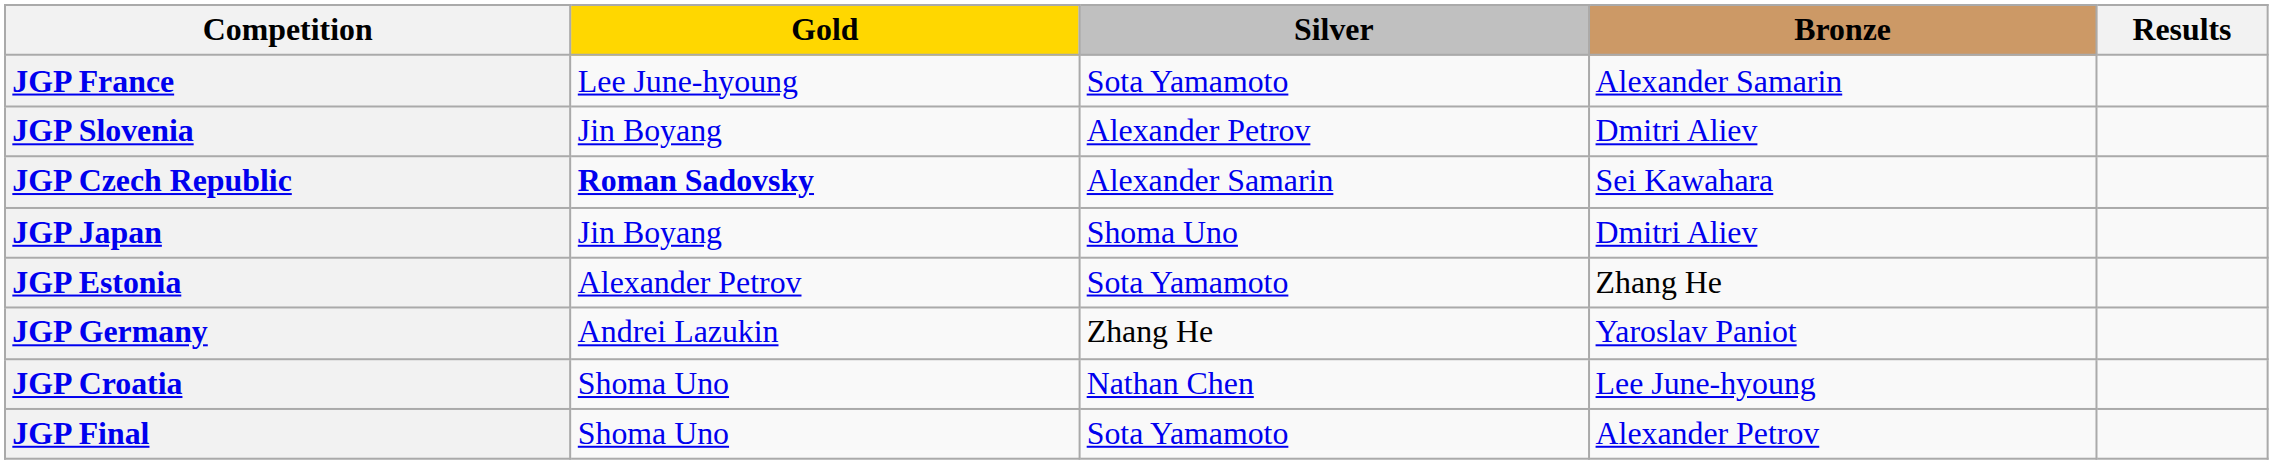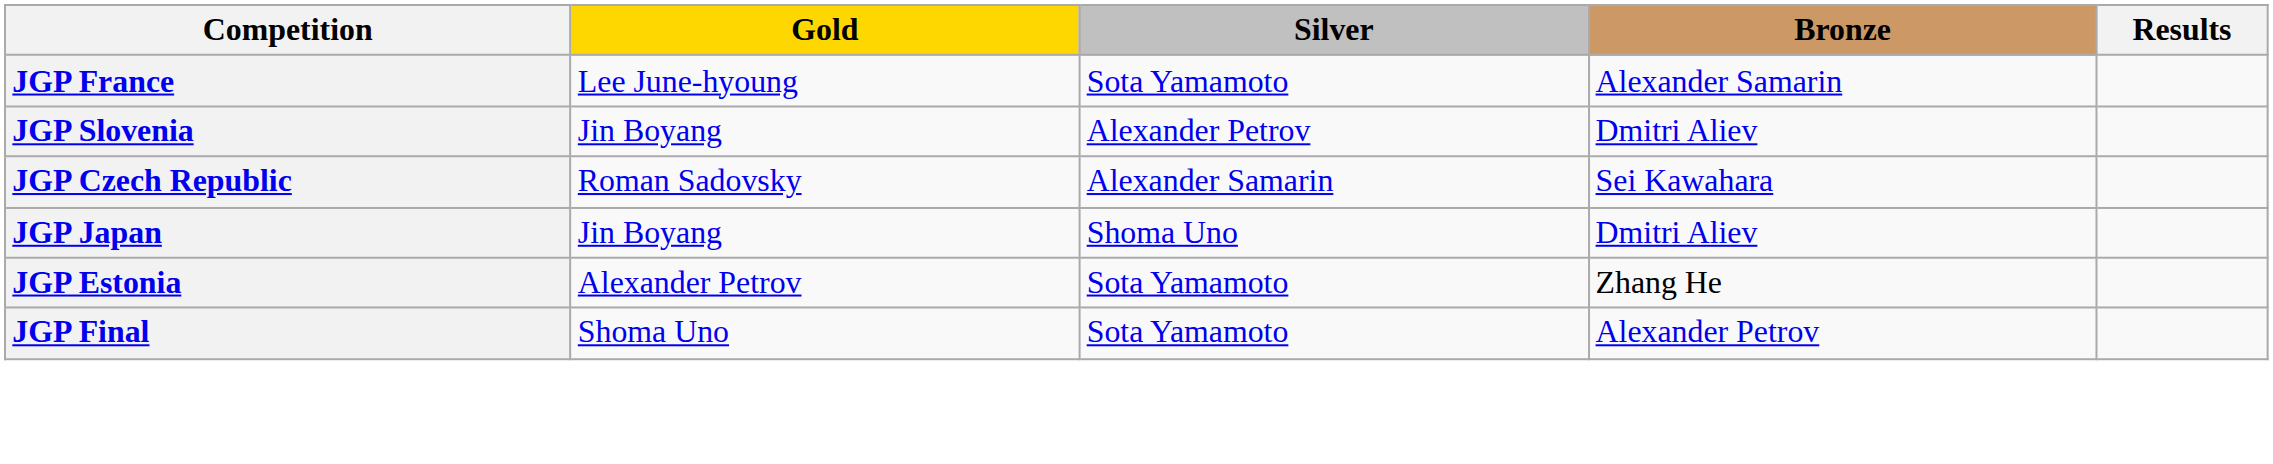JGP Czech Republic | Gold: bold -> normal
- row: JGP Germany | Andrei Lazukin | Zhang He | Yaroslav Paniot
- row: JGP Croatia | Shoma Uno | Nathan Chen | Lee June-hyoung
